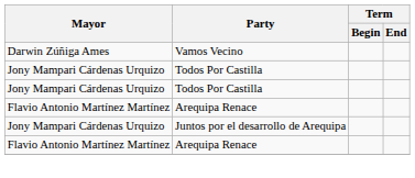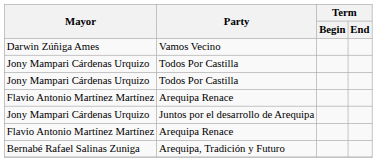+ row: Bernabé Rafael Salinas Zuniga | Arequipa, Tradición y Futuro
